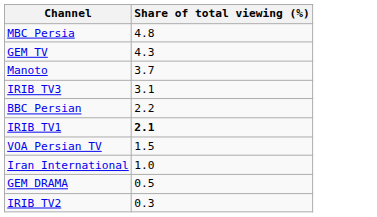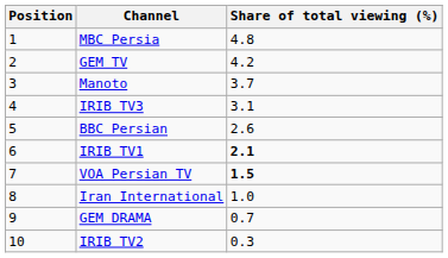+ column: Position | 1 | 2 | 3 | 4 | 5 | 6 | 7 | 8 | 9 | 10
GEM TV | Share of total viewing (%): 4.3 -> 4.2
BBC Persian | Share of total viewing (%): 2.2 -> 2.6
VOA Persian TV | Share of total viewing (%): normal -> bold
GEM DRAMA | Share of total viewing (%): 0.5 -> 0.7
